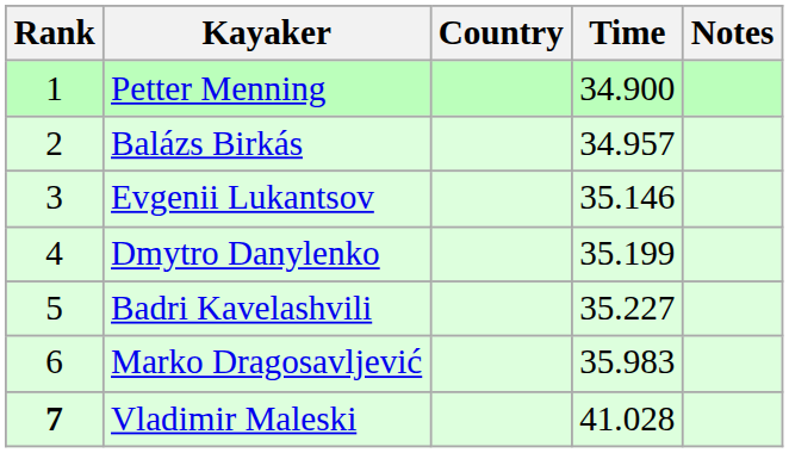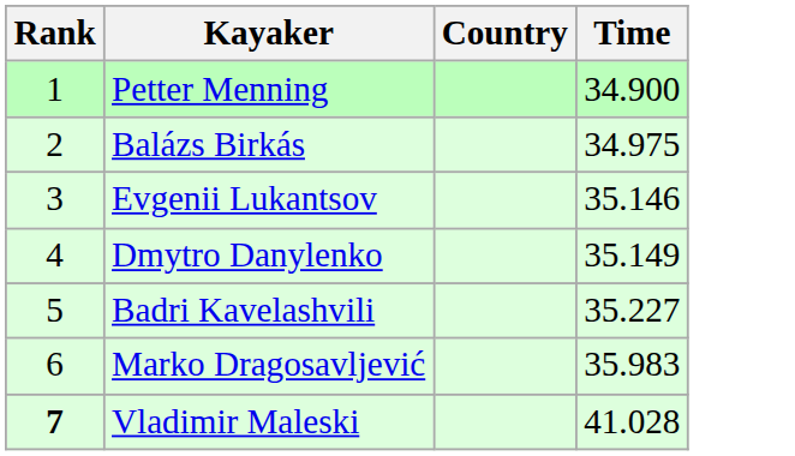- column: Notes
Balázs Birkás | Time: 34.957 -> 34.975
Dmytro Danylenko | Time: 35.199 -> 35.149
